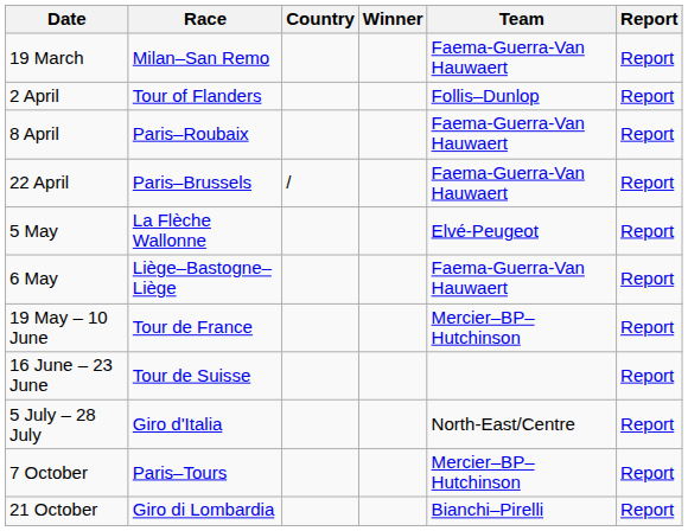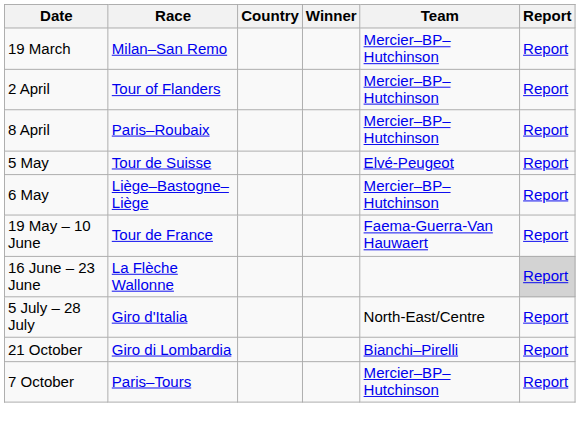19 March | Team: Faema-Guerra-Van Hauwaert -> Mercier–BP–Hutchinson
2 April | Team: Follis–Dunlop -> Mercier–BP–Hutchinson
8 April | Team: Faema-Guerra-Van Hauwaert -> Mercier–BP–Hutchinson
- row: 22 April | Paris–Brussels | / | Faema-Guerra-Van Hauwaert | Report
5 May | Race: La Flèche Wallonne -> Tour de Suisse
6 May | Team: Faema-Guerra-Van Hauwaert -> Mercier–BP–Hutchinson
19 May – 10 June | Team: Mercier–BP–Hutchinson -> Faema-Guerra-Van Hauwaert
16 June – 23 June | Race: Tour de Suisse -> La Flèche Wallonne
16 June – 23 June | Report: no background -> lightgrey background
rows swapped: 7 October <-> 21 October
